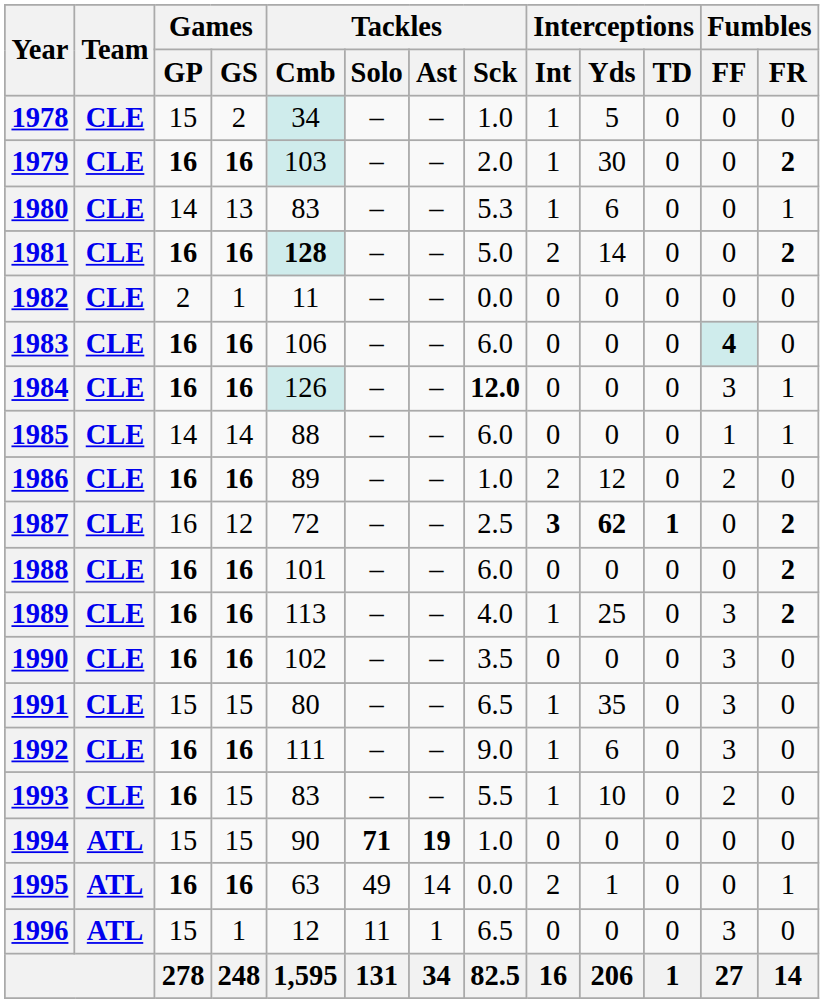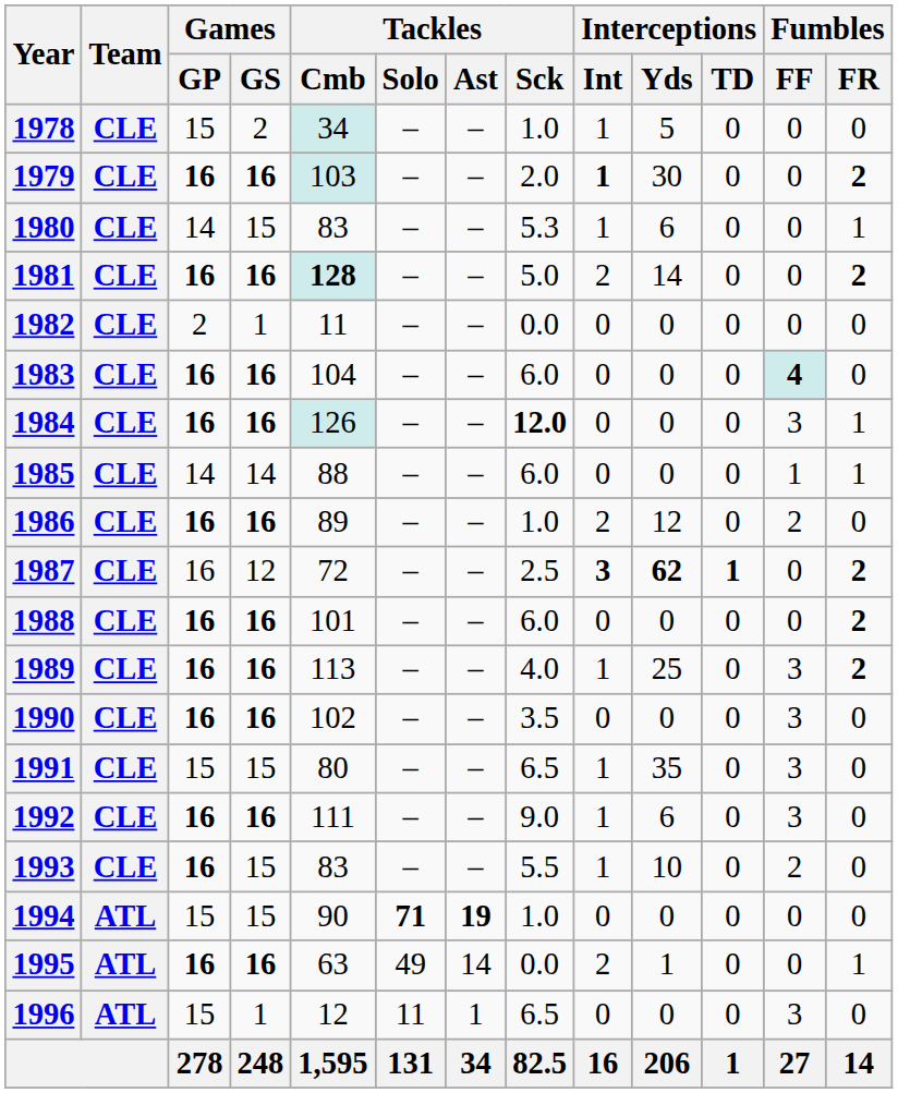1979 | Interceptions / Int: normal -> bold
1980 | Games / GS: 13 -> 15
1983 | Tackles / Cmb: 106 -> 104
